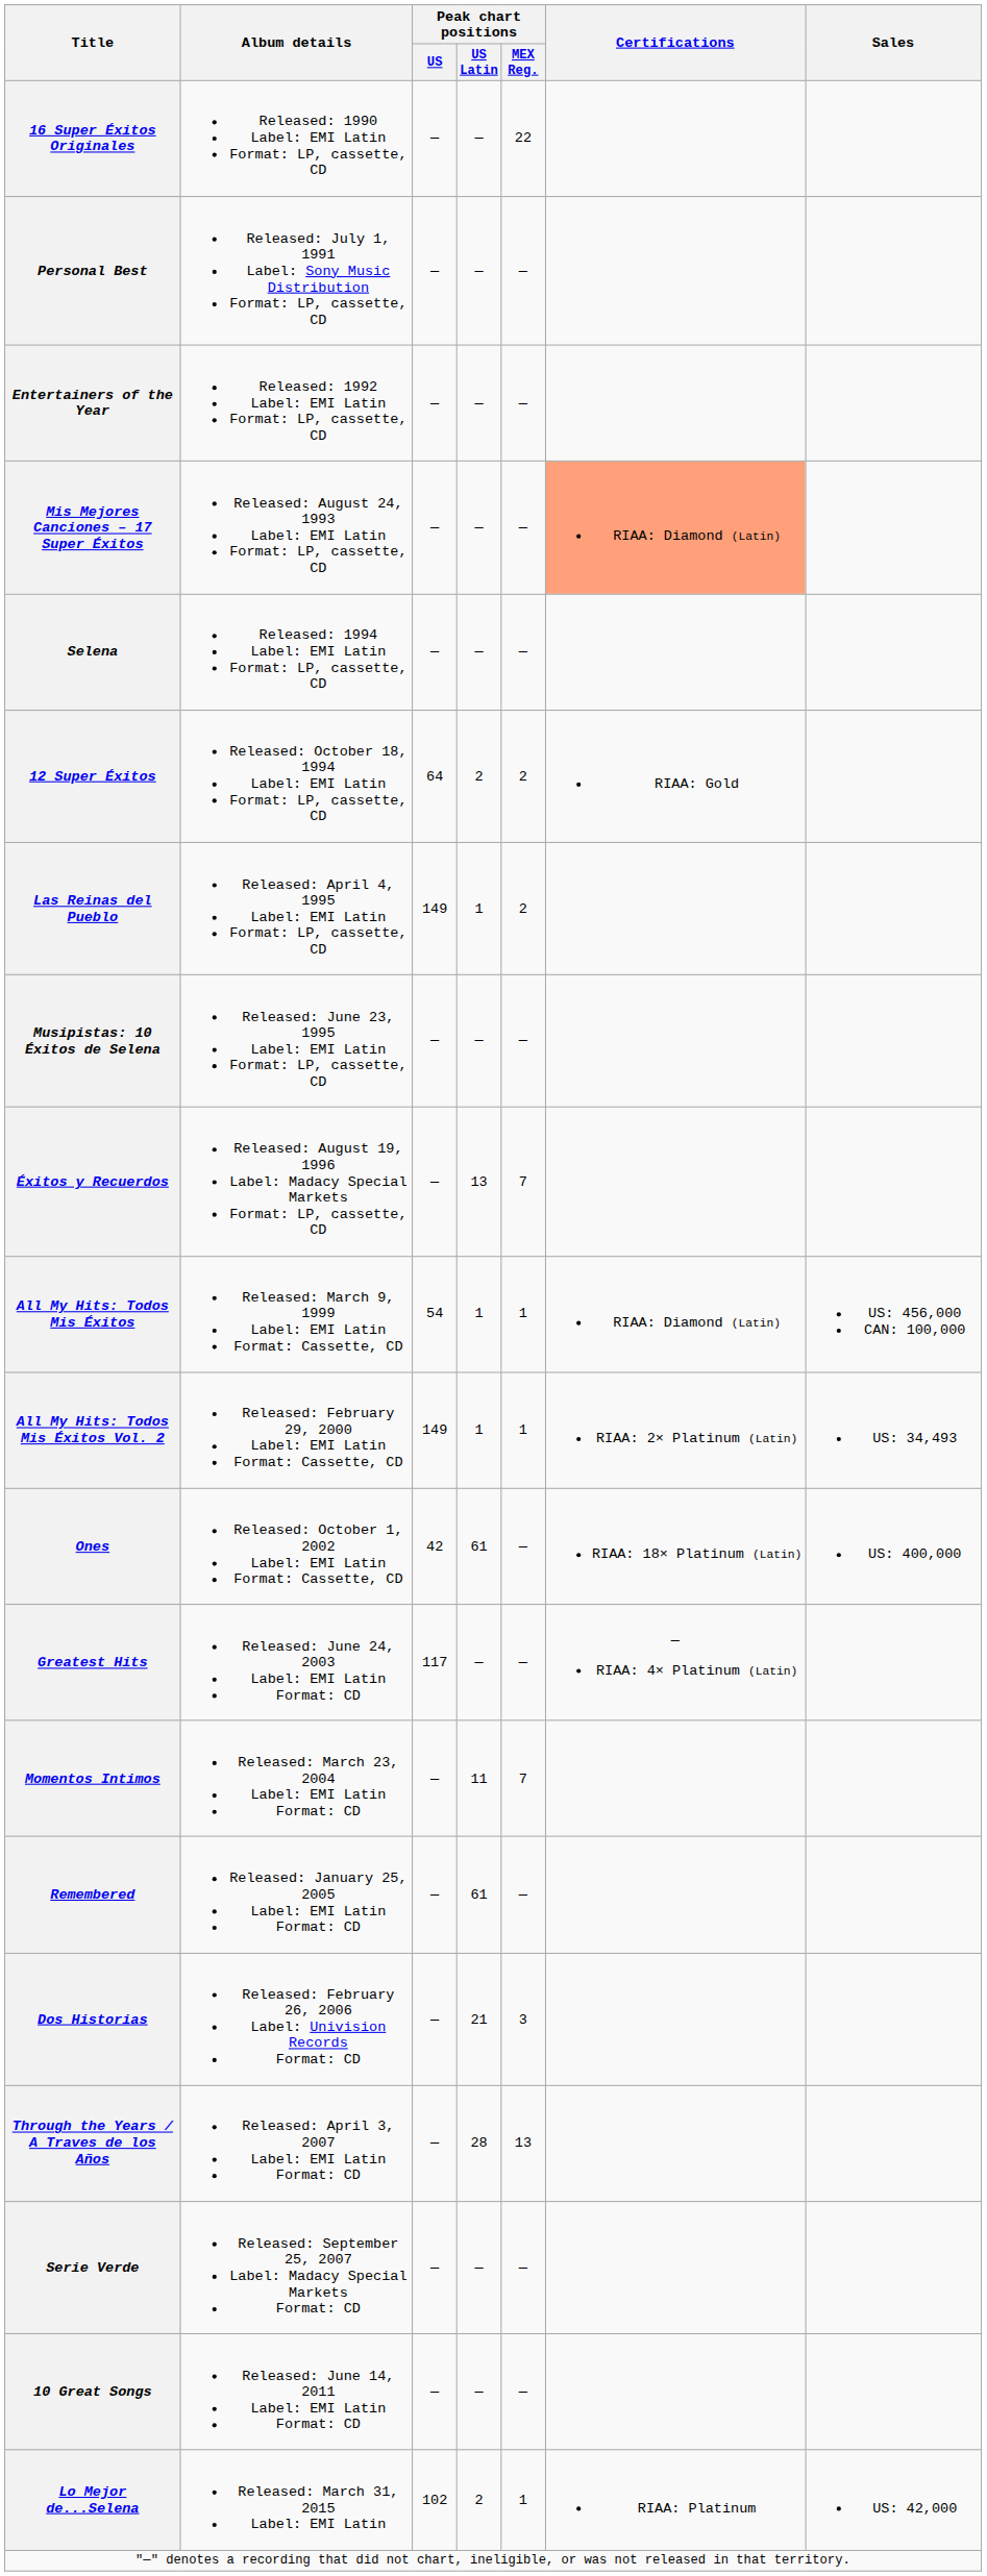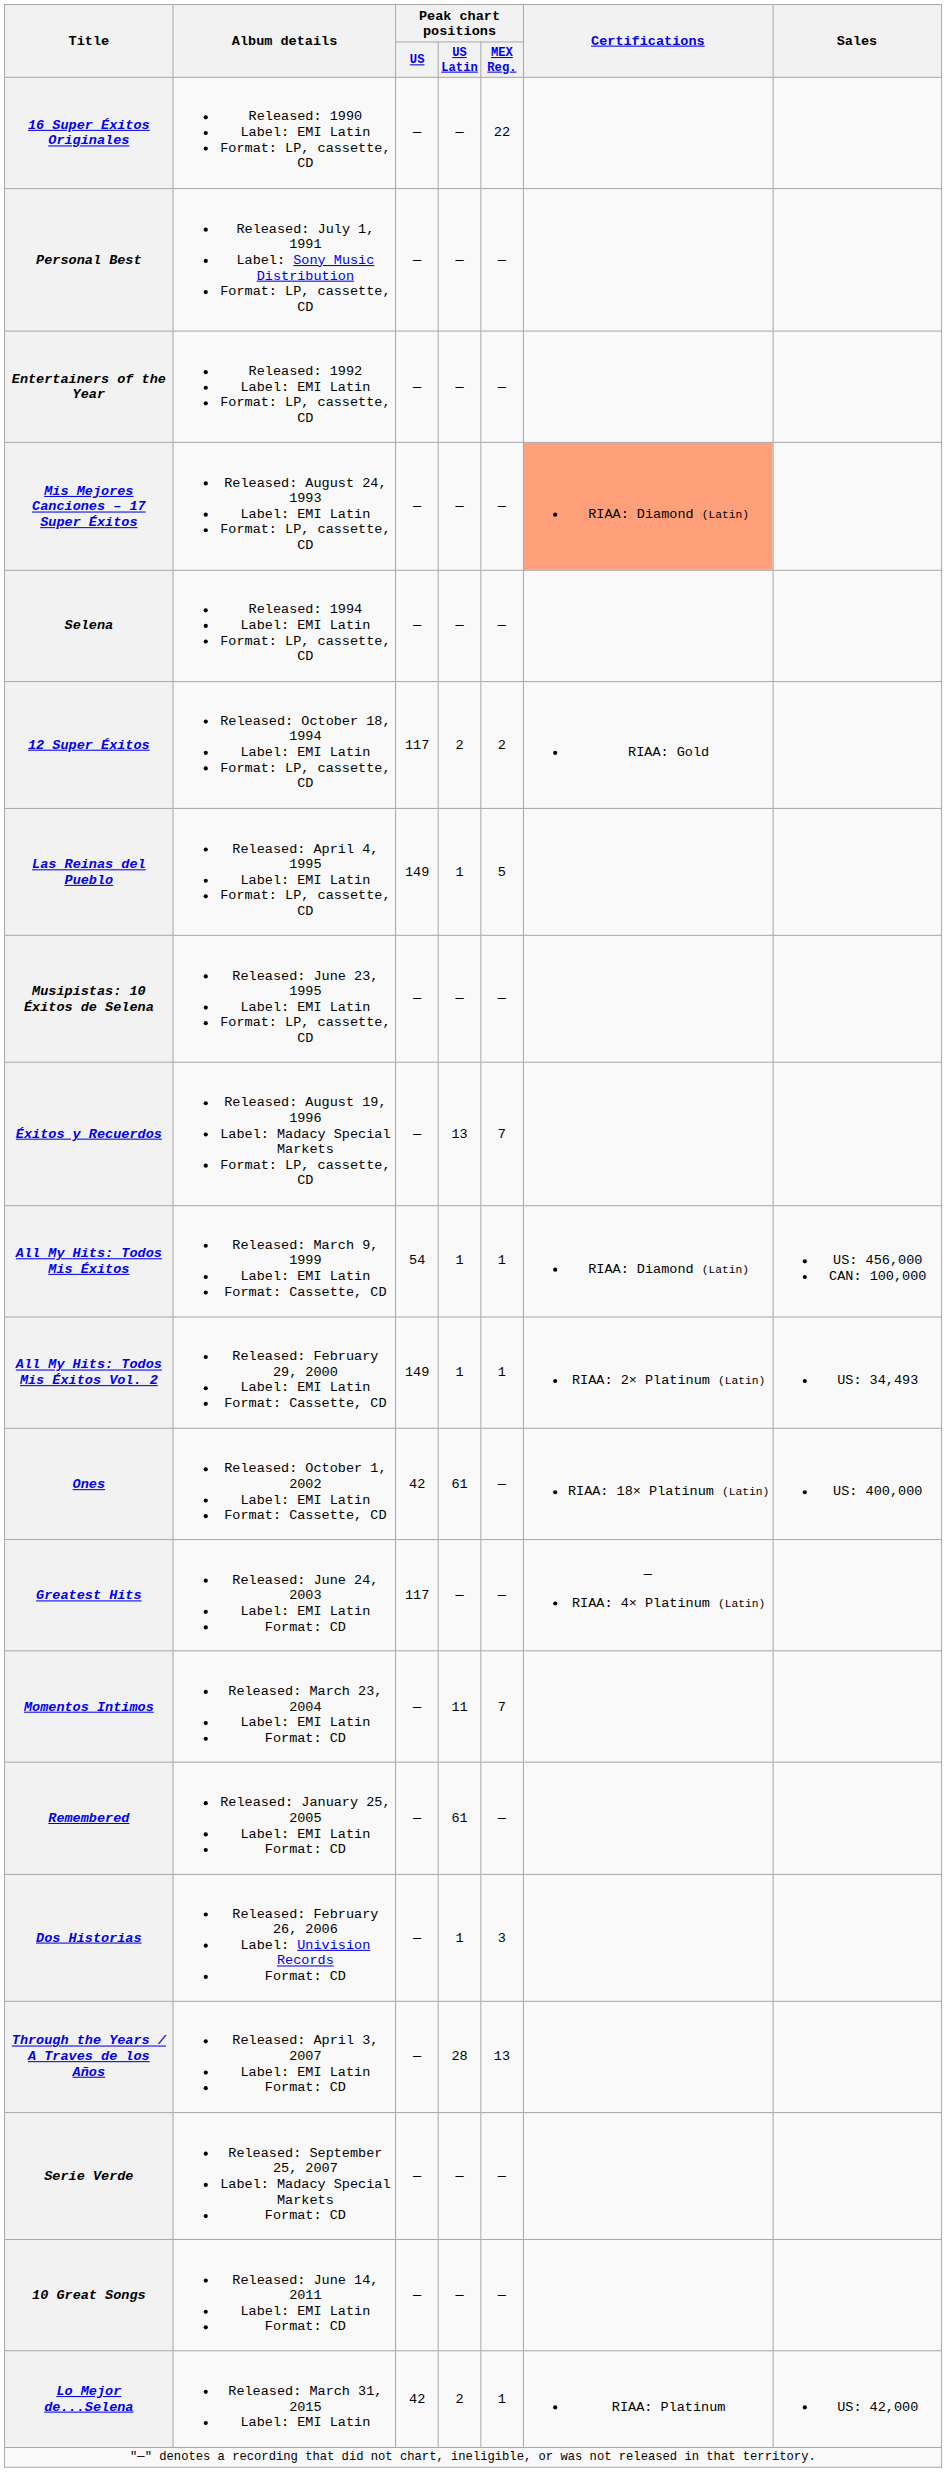12 Super Éxitos | Peak chart positions / US: 64 -> 117
Las Reinas del Pueblo | Peak chart positions / MEX Reg.: 2 -> 5
Dos Historias | Peak chart positions / US Latin: 21 -> 1
Lo Mejor de...Selena | Peak chart positions / US: 102 -> 42
